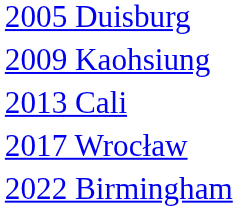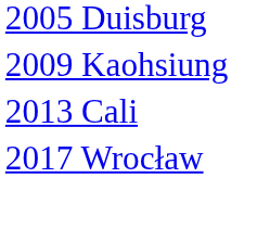- row: 2022 Birmingham
